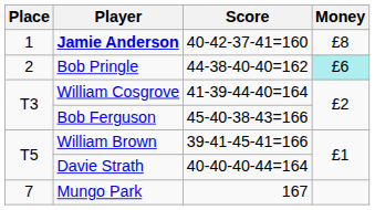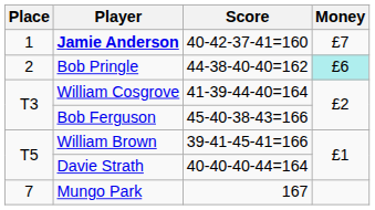Jamie Anderson | Money: £8 -> £7
